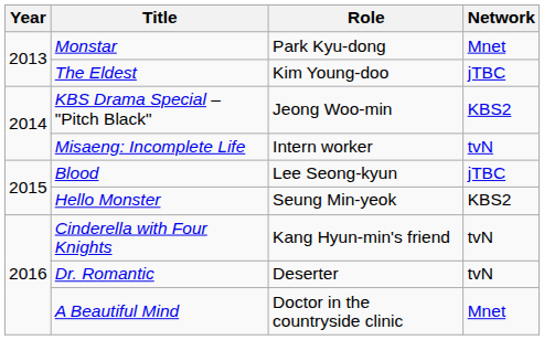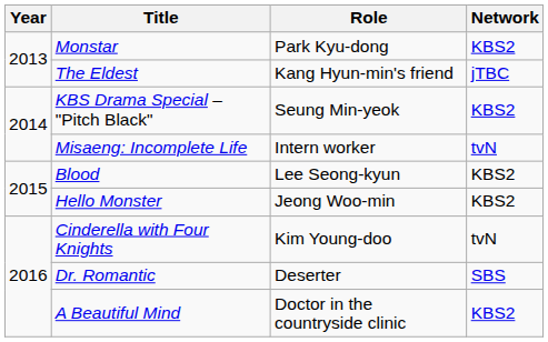Monstar | Network: Mnet -> KBS2
The Eldest | Role: Kim Young-doo -> Kang Hyun-min's friend
KBS Drama Special – "Pitch Black" | Role: Jeong Woo-min -> Seung Min-yeok
Blood | Network: jTBC -> KBS2
Hello Monster | Role: Seung Min-yeok -> Jeong Woo-min
Cinderella with Four Knights | Role: Kang Hyun-min's friend -> Kim Young-doo
Dr. Romantic | Network: tvN -> SBS
A Beautiful Mind | Network: Mnet -> KBS2
